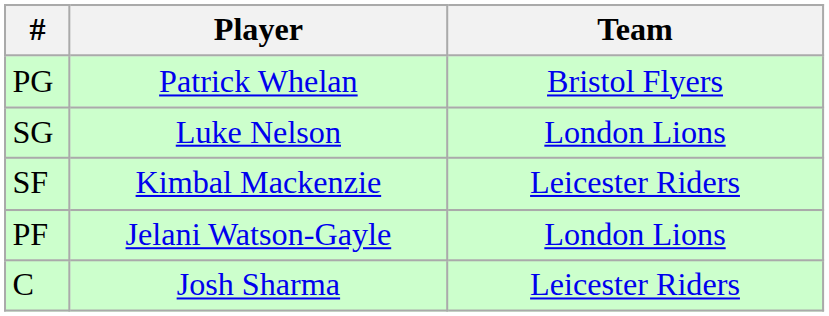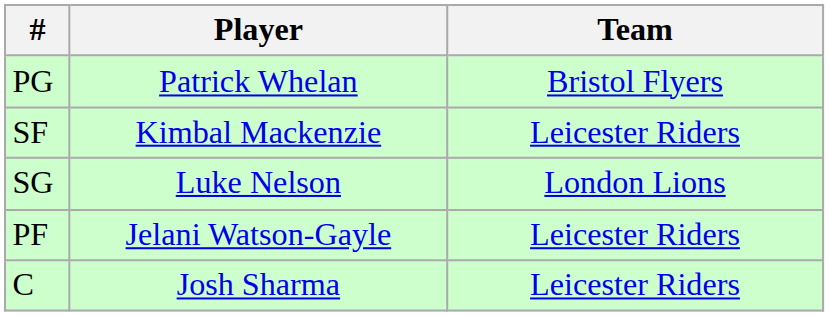rows swapped: SG <-> SF
PF | Team: London Lions -> Leicester Riders
